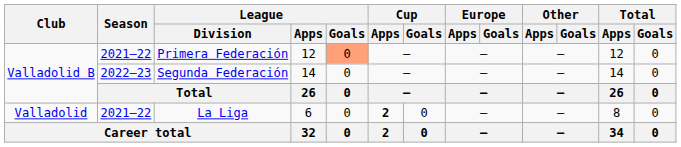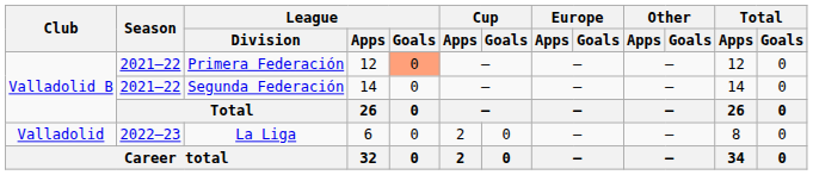Segunda Federación | Season: 2022–23 -> 2021–22
La Liga | Season: 2021–22 -> 2022–23
La Liga | Cup / Apps: bold -> normal
